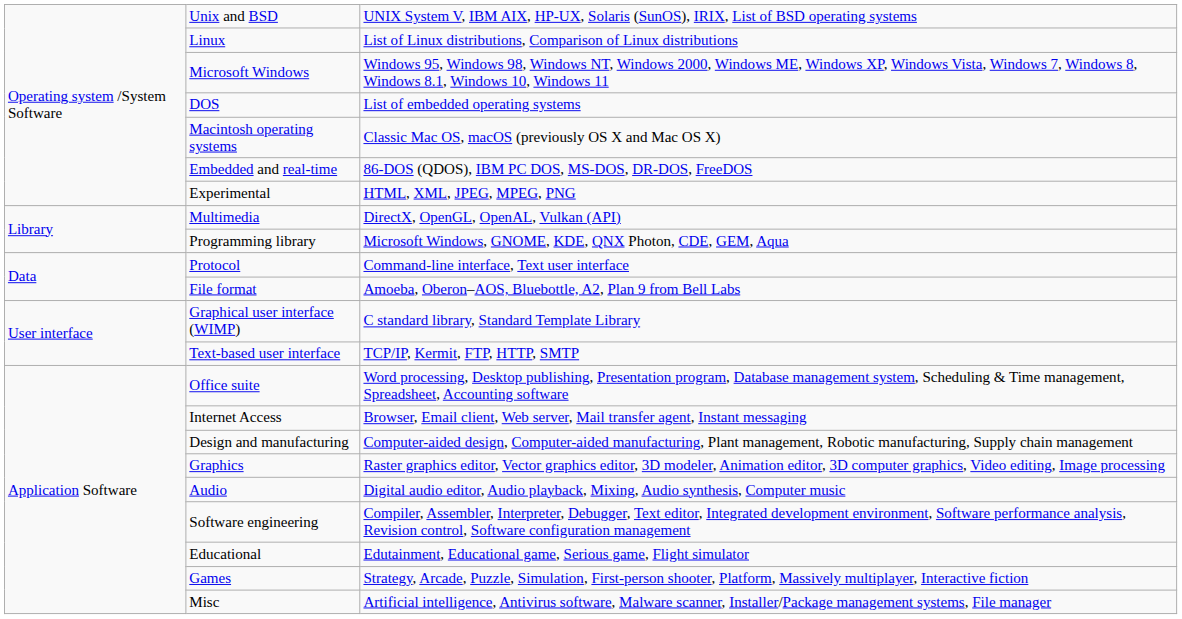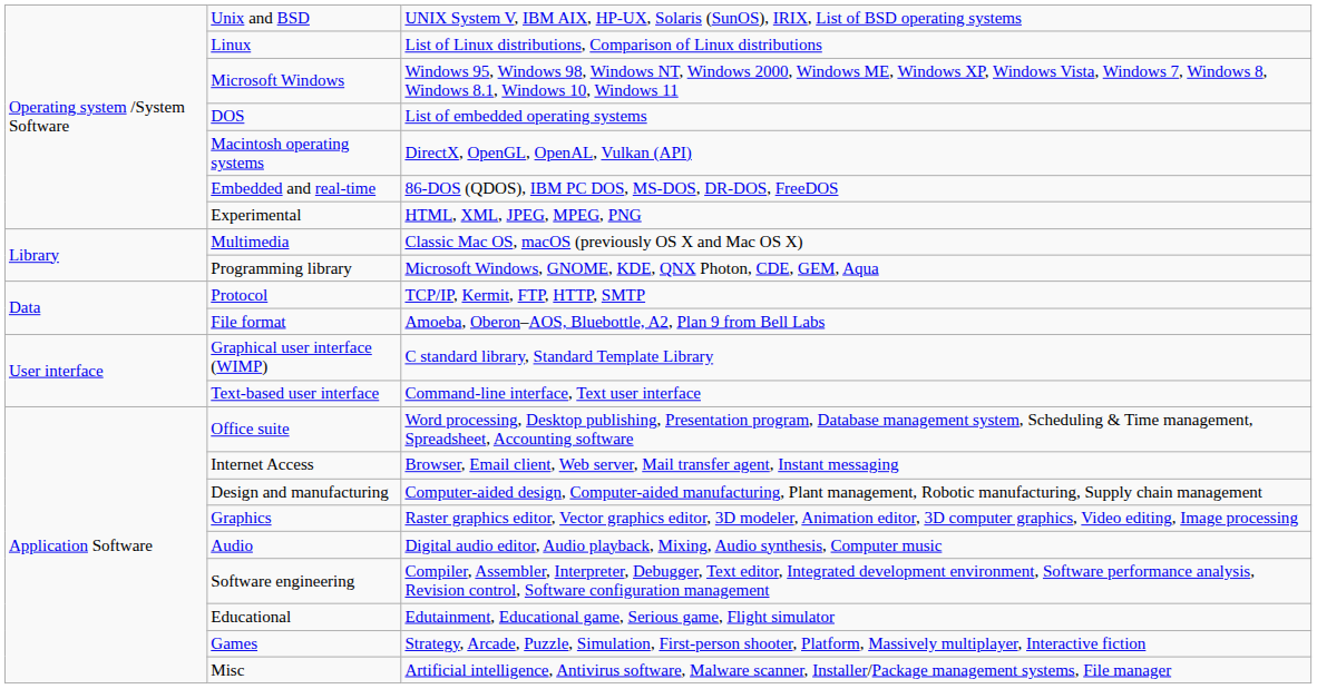Macintosh operating systems | column 3: Classic Mac OS, macOS (previously OS X and Mac OS X) -> DirectX, OpenGL, OpenAL, Vulkan (API)
Multimedia | column 3: DirectX, OpenGL, OpenAL, Vulkan (API) -> Classic Mac OS, macOS (previously OS X and Mac OS X)
Protocol | column 3: Command-line interface, Text user interface -> TCP/IP, Kermit, FTP, HTTP, SMTP
Text-based user interface | column 3: TCP/IP, Kermit, FTP, HTTP, SMTP -> Command-line interface, Text user interface
